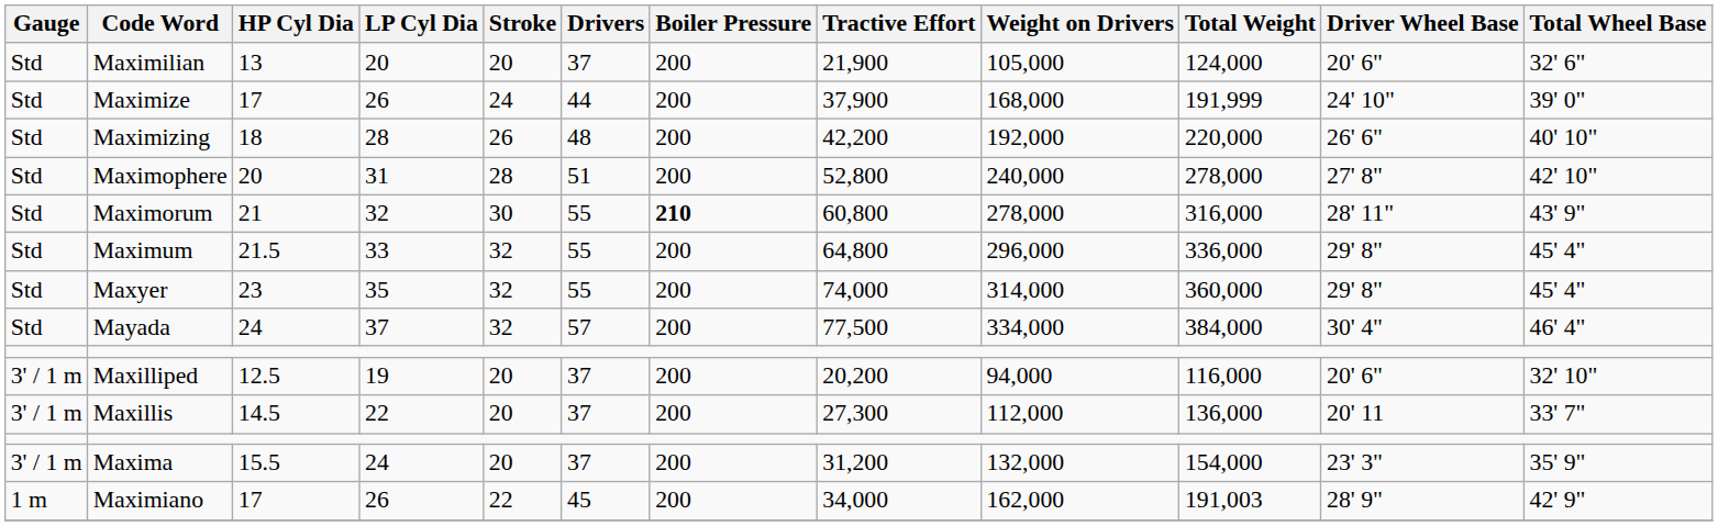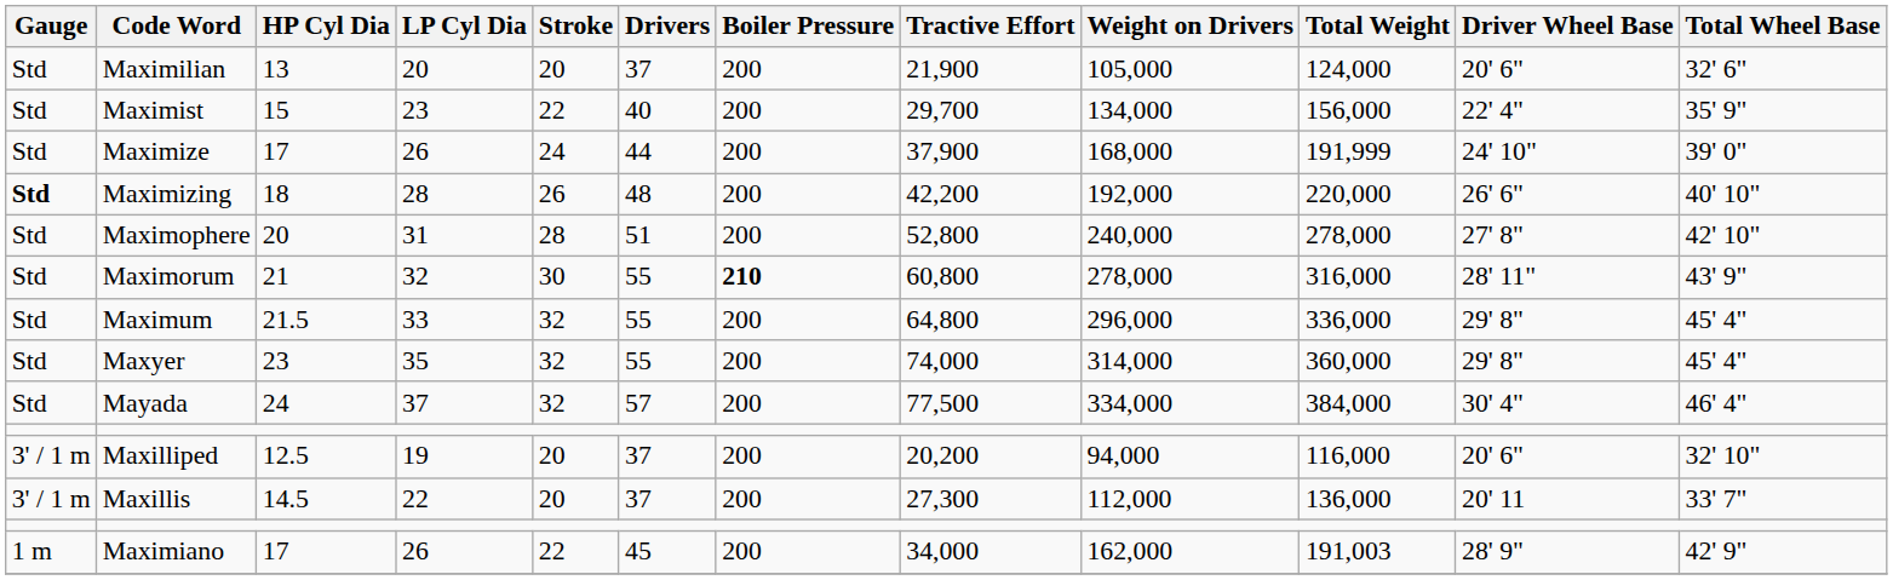+ row: Std | Maximist | 15 | 23 | 22 | 40 | 200 | 29,700 | 134,000 | 156,000 | 22' 4" | 35' 9"
Maximizing | Gauge: normal -> bold
- row: 3' / 1 m | Maxima | 15.5 | 24 | 20 | 37 | 200 | 31,200 | 132,000 | 154,000 | 23' 3" | 35' 9"
